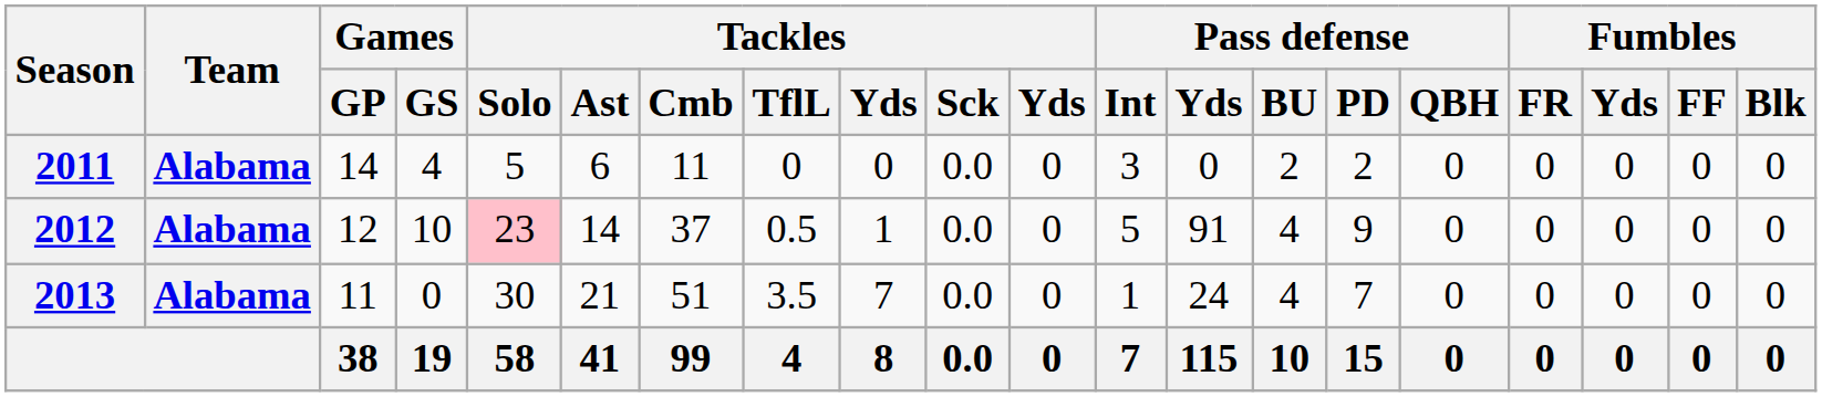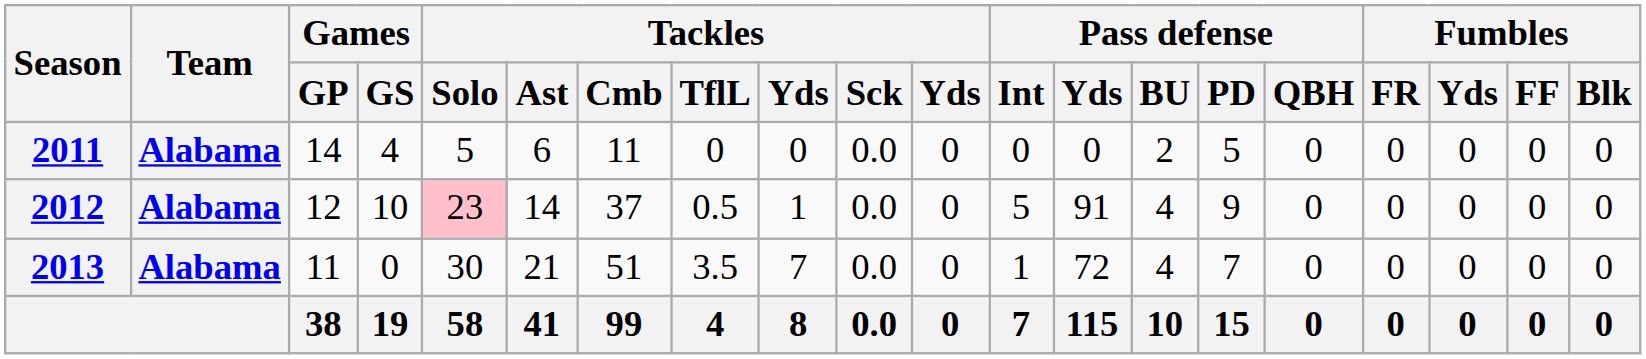2011 | Pass defense / Int: 3 -> 0
2011 | Pass defense / PD: 2 -> 5
2013 | Pass defense / Yds: 24 -> 72
